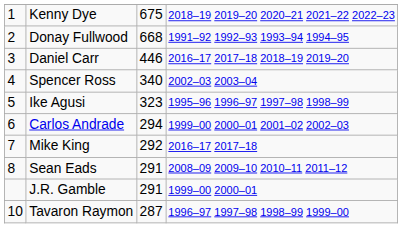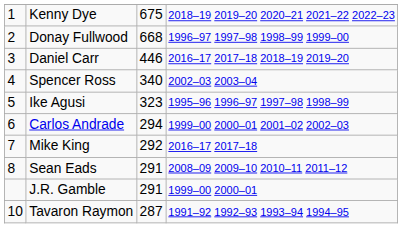Donay Fullwood | column 4: 1991–92 1992–93 1993–94 1994–95 -> 1996–97 1997–98 1998–99 1999–00
Tavaron Raymon | column 4: 1996–97 1997–98 1998–99 1999–00 -> 1991–92 1992–93 1993–94 1994–95
